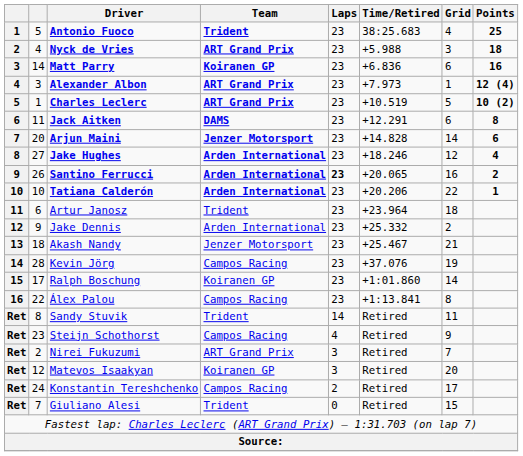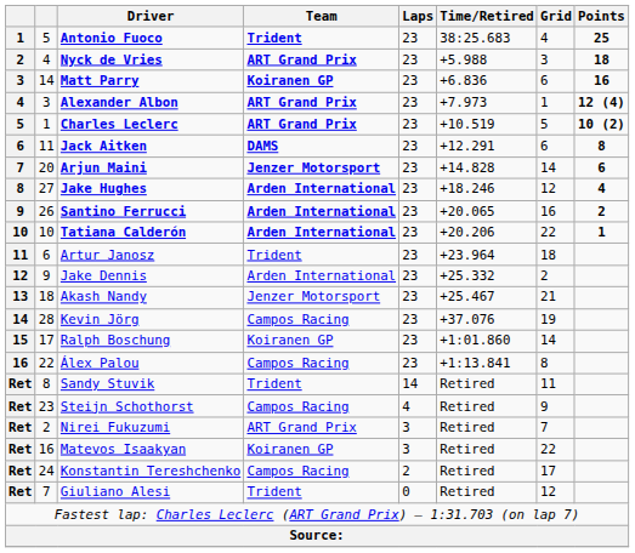Santino Ferrucci | Laps: bold -> normal
Matevos Isaakyan | column 2: 12 -> 16
Matevos Isaakyan | Grid: 20 -> 22
Giuliano Alesi | Grid: 15 -> 12
